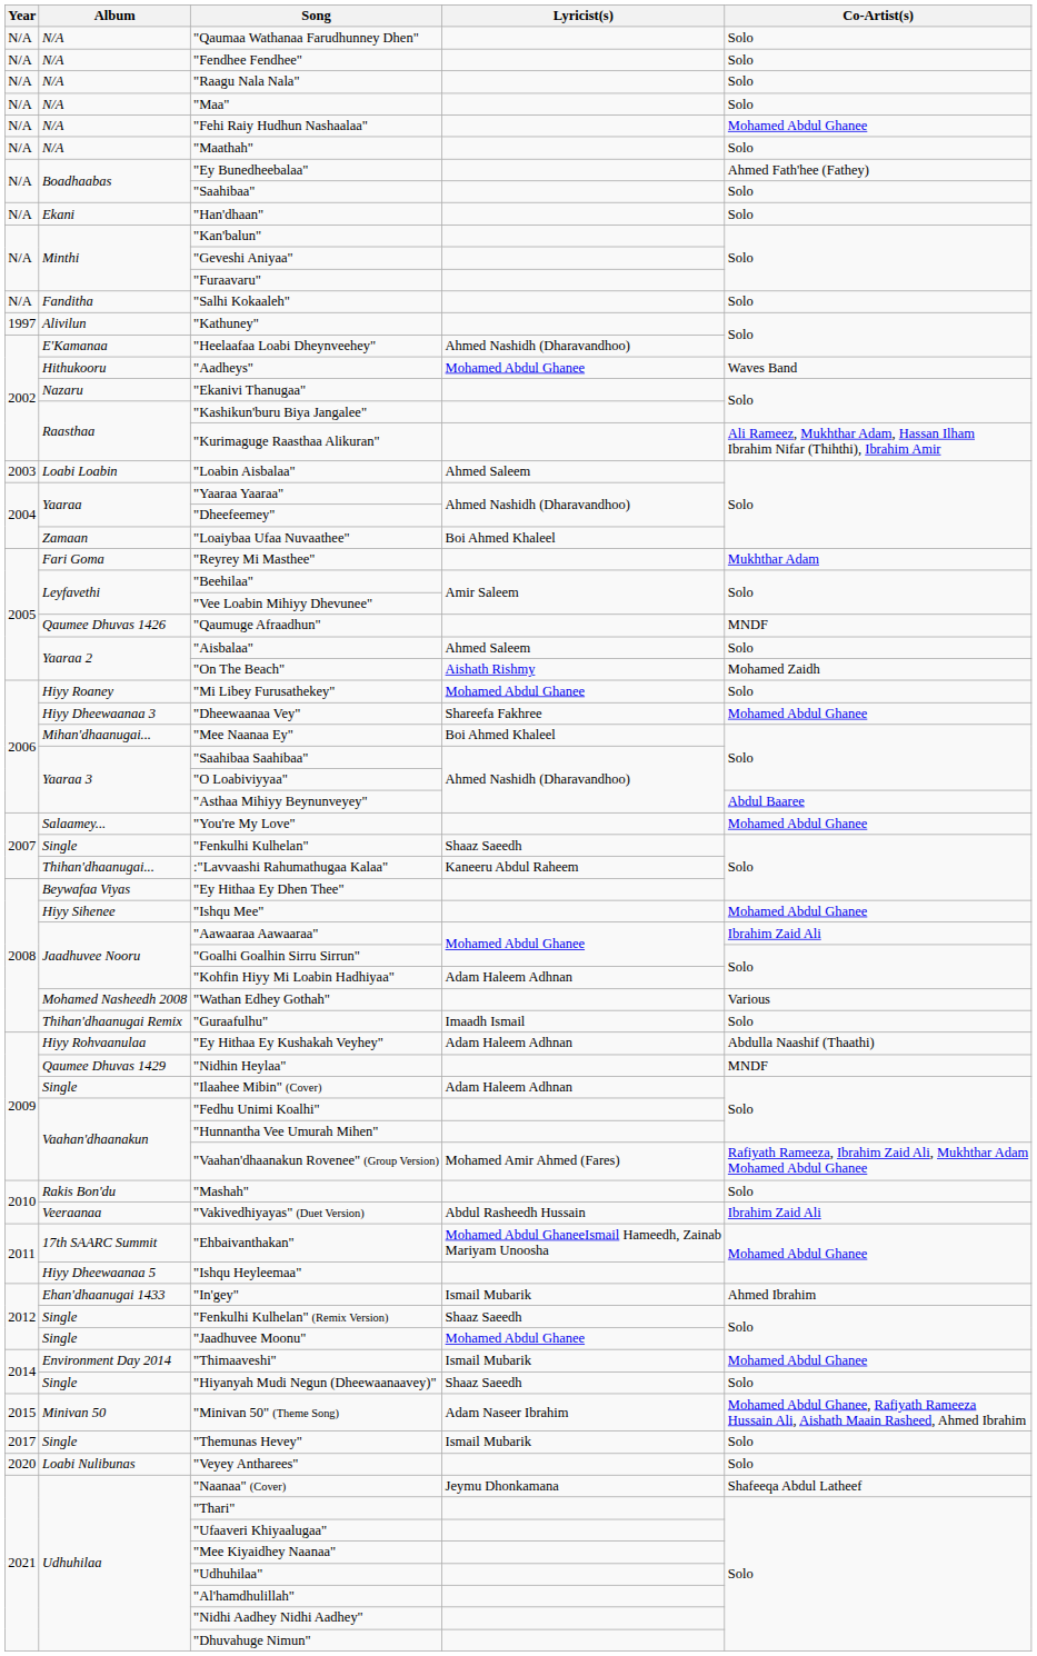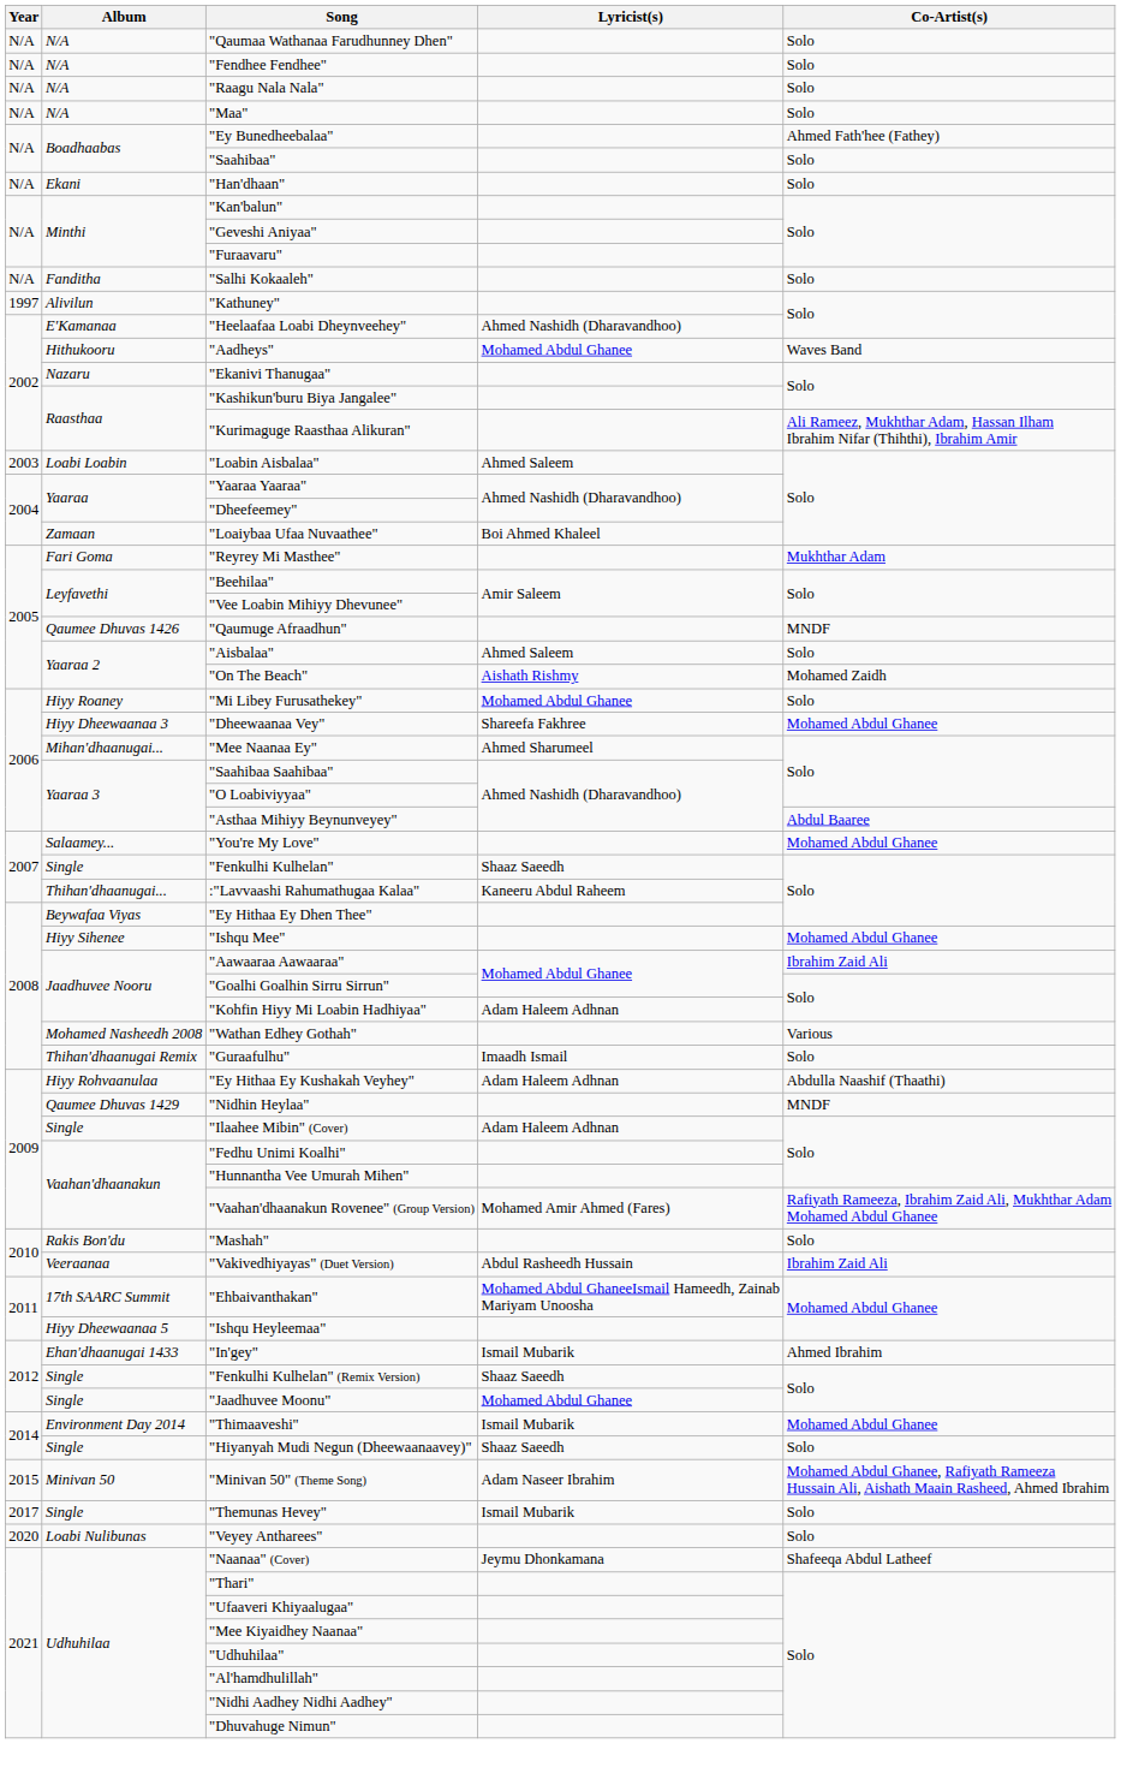- row: N/A | N/A | "Fehi Raiy Hudhun Nashaalaa" | Mohamed Abdul Ghanee
- row: N/A | N/A | "Maathah" | Solo
"Mee Naanaa Ey" | Lyricist(s): Boi Ahmed Khaleel -> Ahmed Sharumeel
